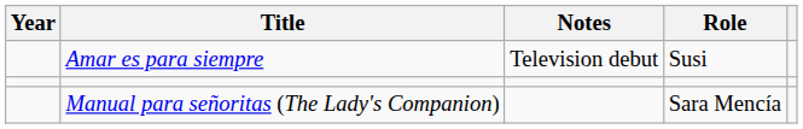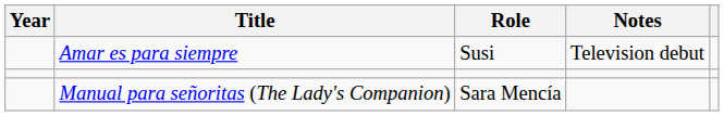columns swapped: Role <-> Notes
